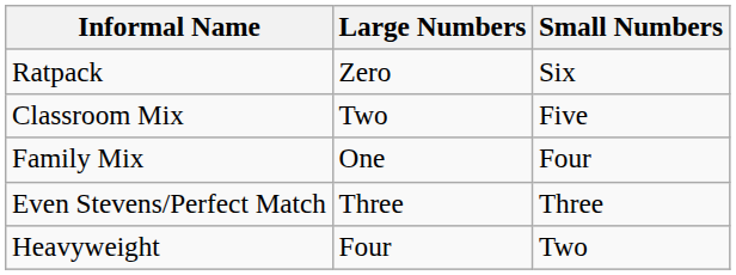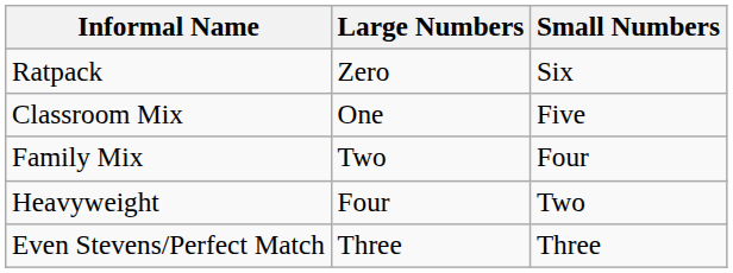Classroom Mix | Large Numbers: Two -> One
Family Mix | Large Numbers: One -> Two
rows swapped: Even Stevens/Perfect Match <-> Heavyweight
